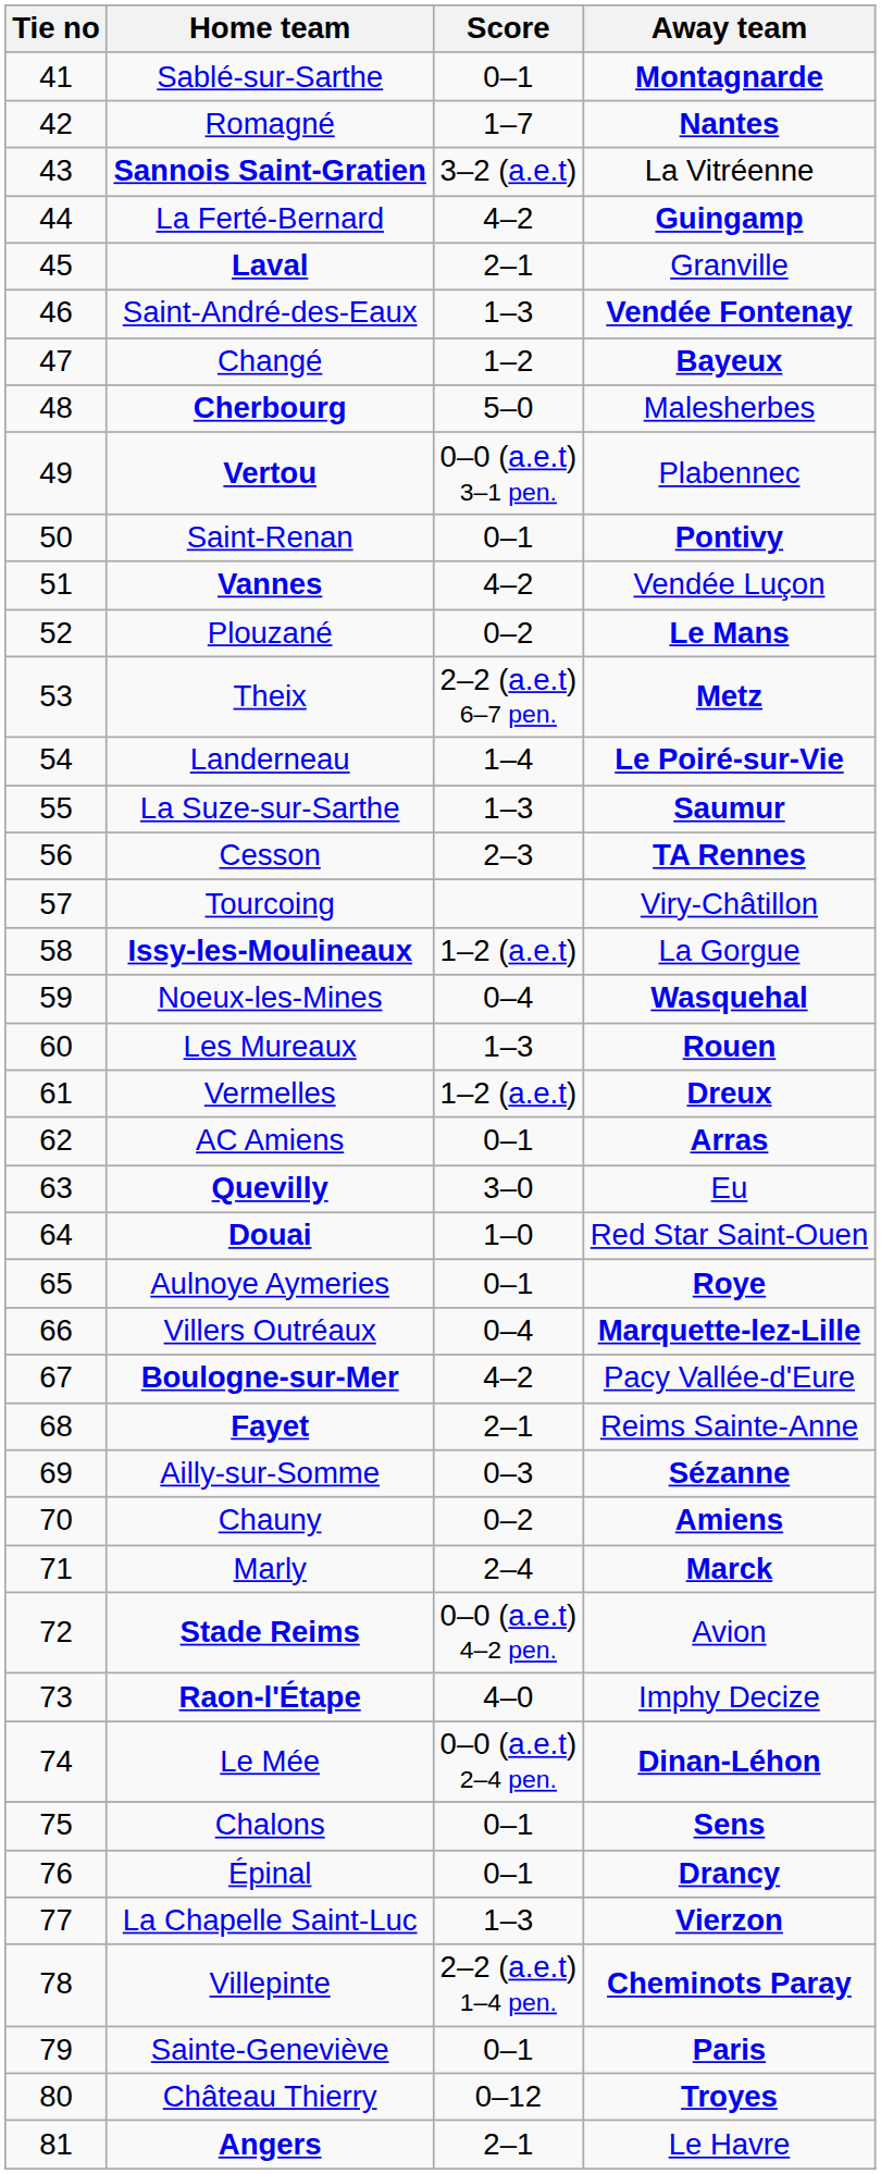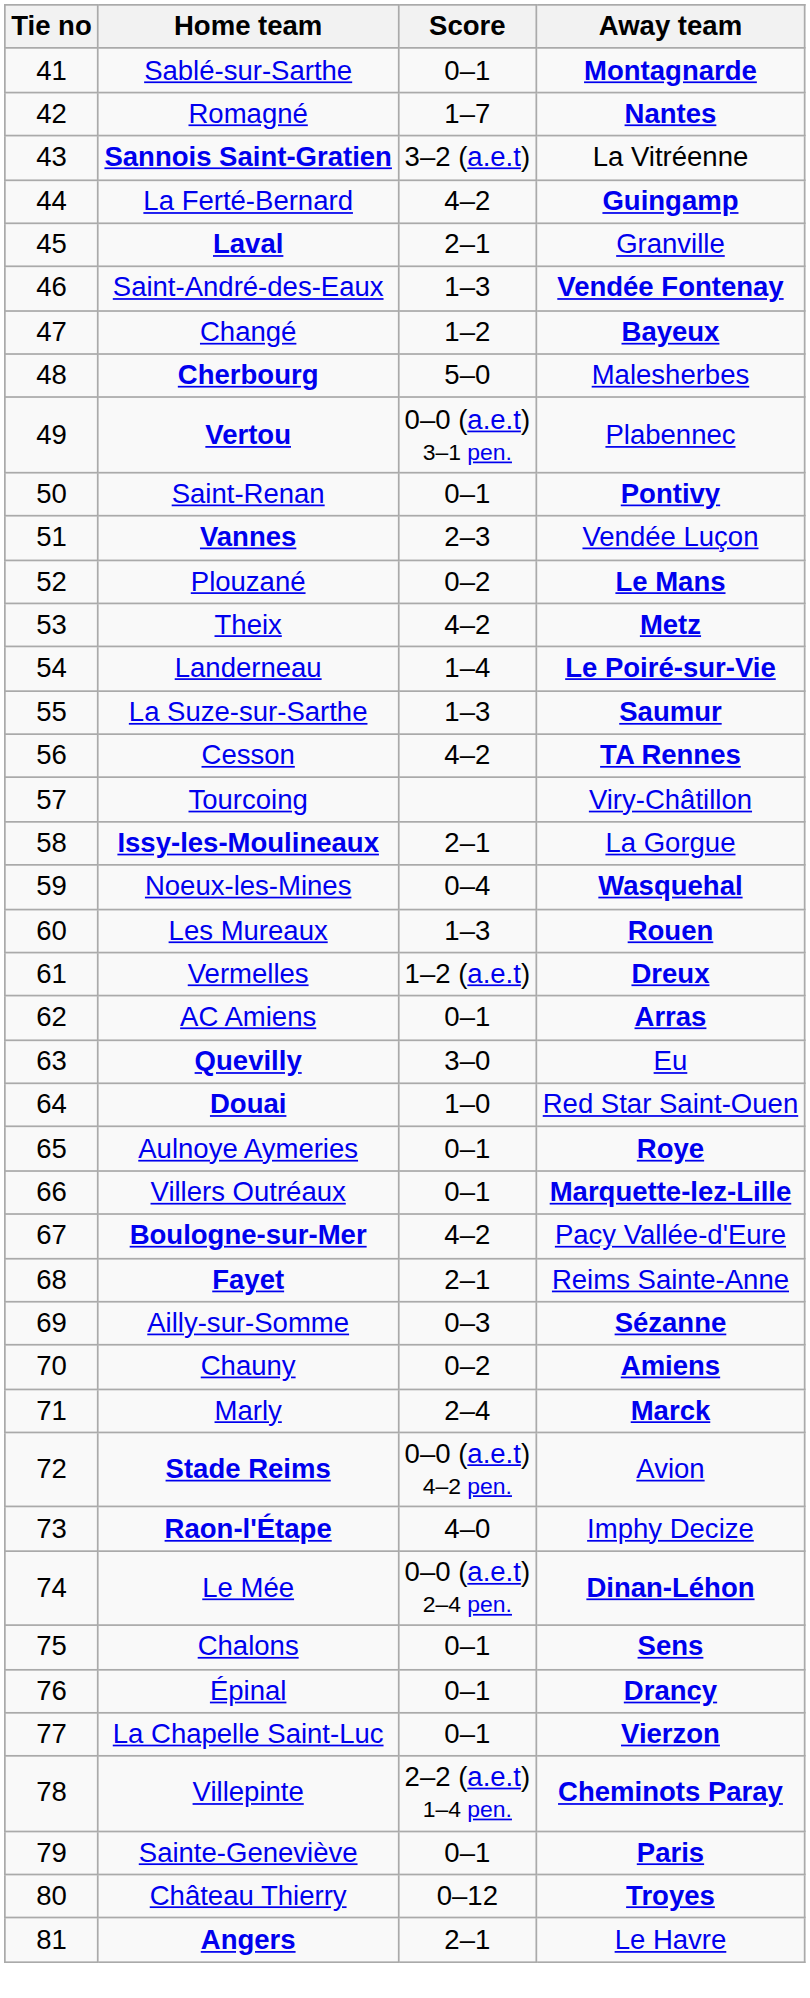Vannes | Score: 4–2 -> 2–3
Theix | Score: 2–2 (a.e.t) 6–7 pen. -> 4–2
Cesson | Score: 2–3 -> 4–2
Issy-les-Moulineaux | Score: 1–2 (a.e.t) -> 2–1
Villers Outréaux | Score: 0–4 -> 0–1
La Chapelle Saint-Luc | Score: 1–3 -> 0–1
